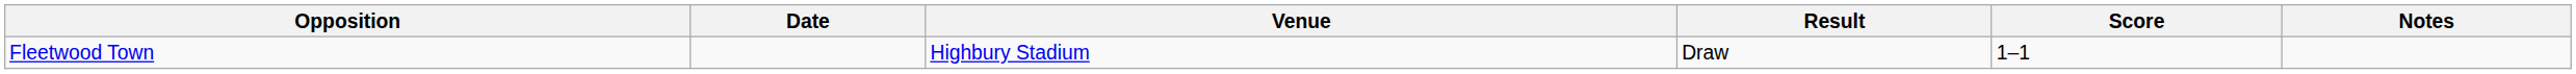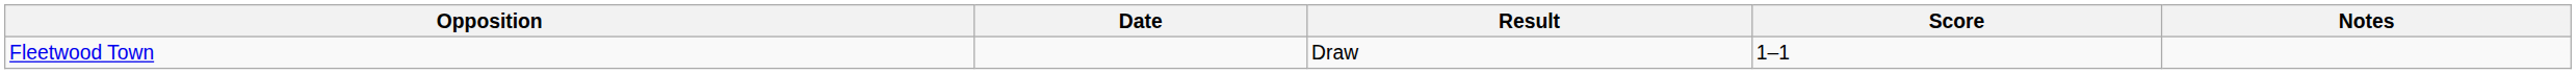- column: Venue | Highbury Stadium
